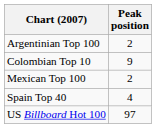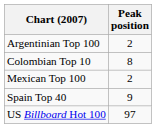Colombian Top 10 | Peak position: 9 -> 8
Spain Top 40 | Peak position: 4 -> 9
